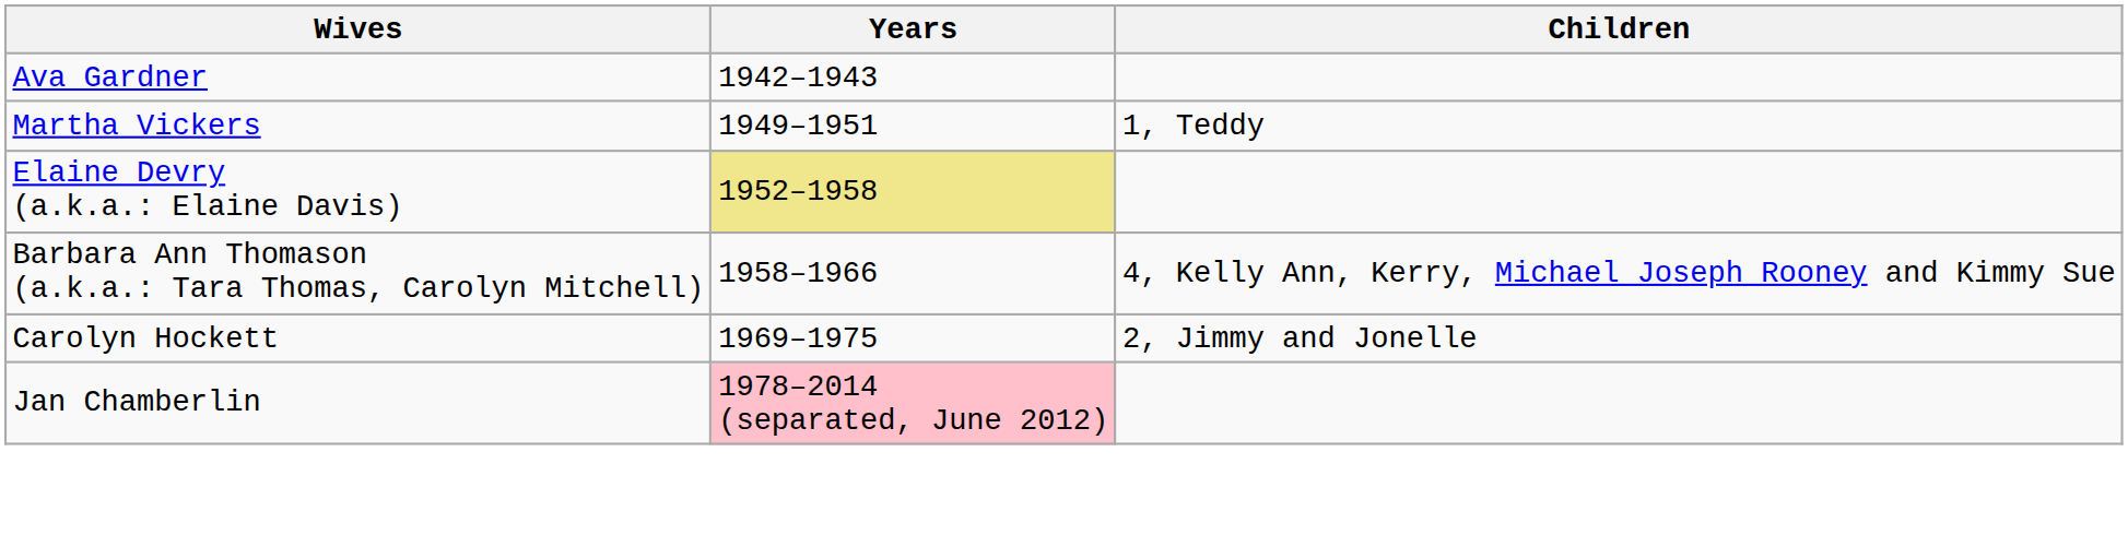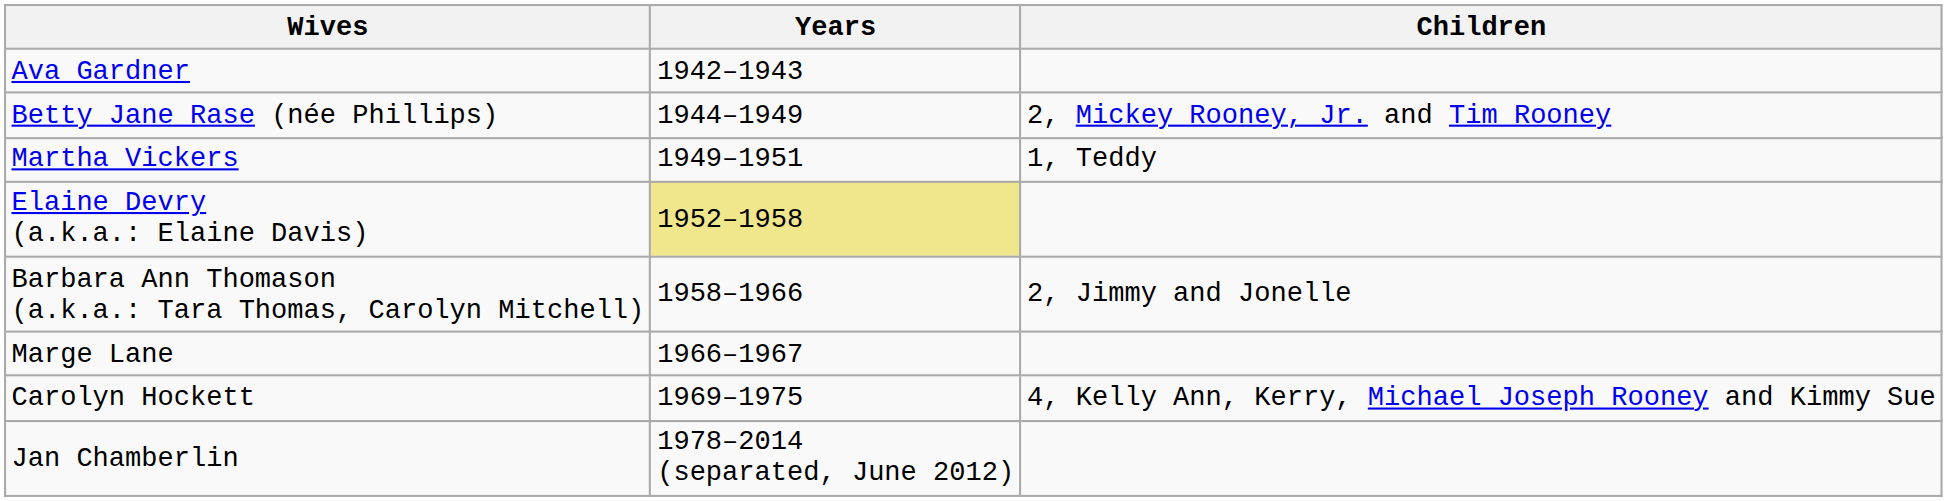+ row: Betty Jane Rase (née Phillips) | 1944–1949 | 2, Mickey Rooney, Jr. and Tim Rooney
Barbara Ann Thomason (a.k.a.: Tara Thomas, Carolyn Mitchell) | Children: 4, Kelly Ann, Kerry, Michael Joseph Rooney and Kimmy Sue -> 2, Jimmy and Jonelle
+ row: Marge Lane | 1966–1967
Carolyn Hockett | Children: 2, Jimmy and Jonelle -> 4, Kelly Ann, Kerry, Michael Joseph Rooney and Kimmy Sue
Jan Chamberlin | Years: pink background -> no background
